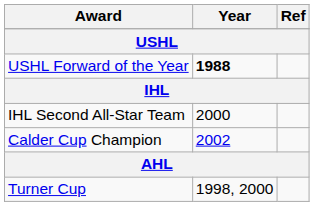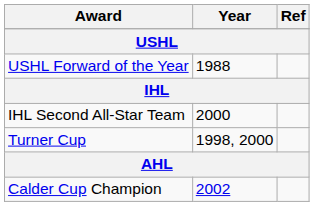USHL Forward of the Year | Year: bold -> normal
rows swapped: Turner Cup <-> Calder Cup Champion
